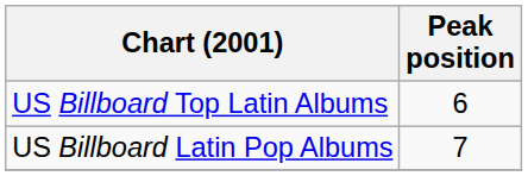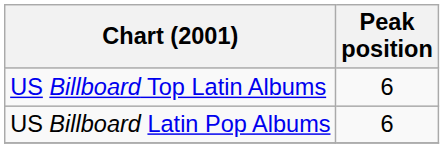US Billboard Latin Pop Albums | Peak position: 7 -> 6
